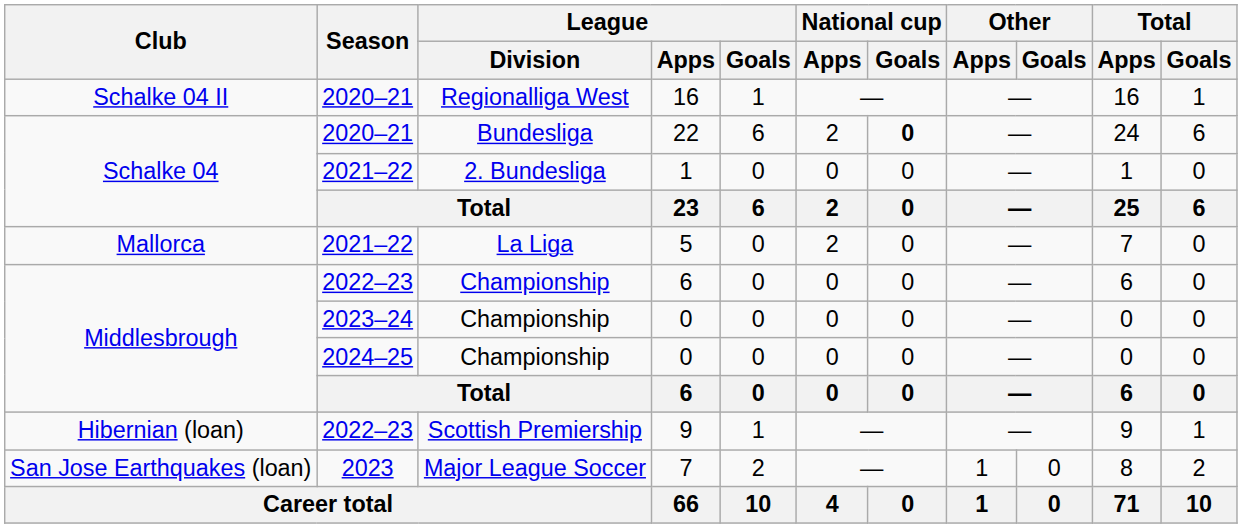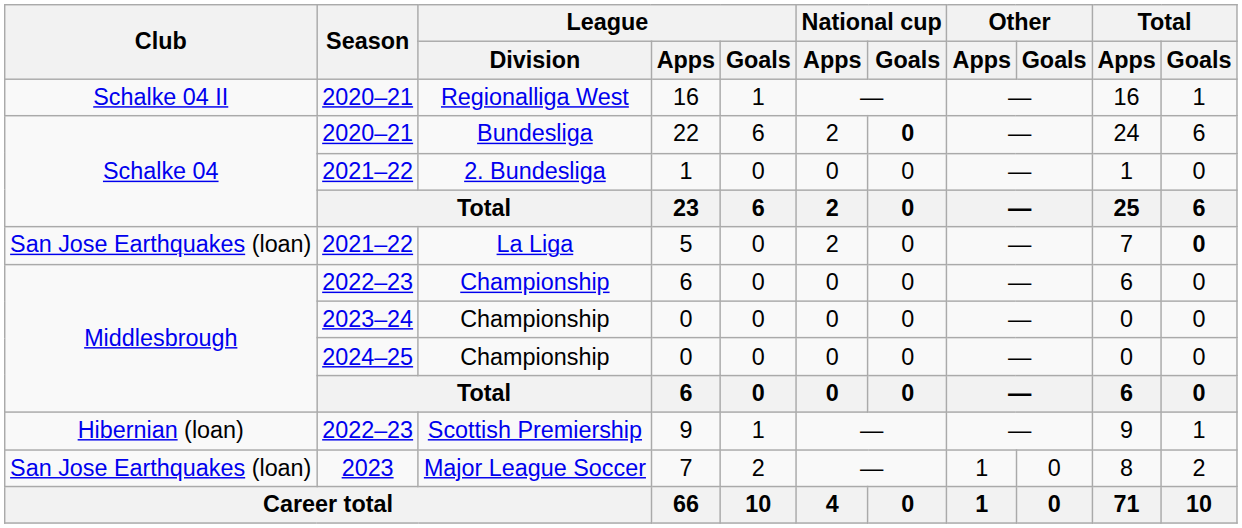5 | Club: Mallorca -> San Jose Earthquakes (loan)
5 | Total / Goals: normal -> bold
